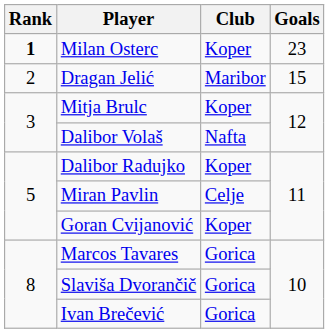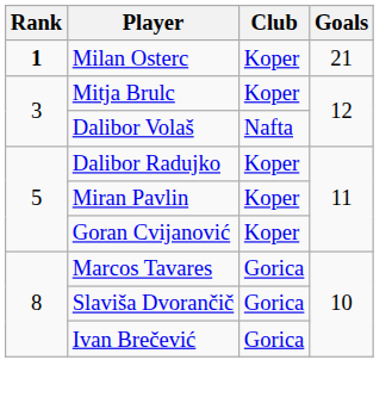Milan Osterc | Goals: 23 -> 21
- row: 2 | Dragan Jelić | Maribor | 15
Miran Pavlin | Club: Celje -> Koper
